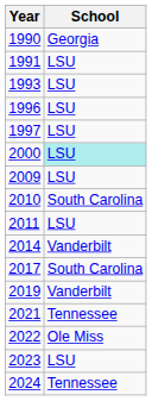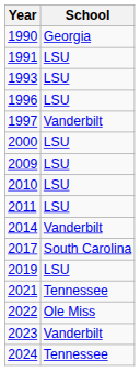1997 | School: LSU -> Vanderbilt
2000 | School: paleturquoise background -> no background
2010 | School: South Carolina -> LSU
2019 | School: Vanderbilt -> LSU
2023 | School: LSU -> Vanderbilt
